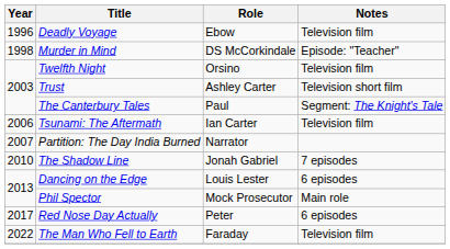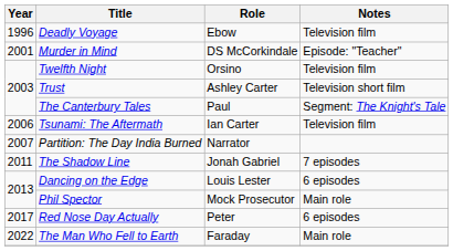Murder in Mind | Year: 1998 -> 2001
The Shadow Line | Year: 2010 -> 2011
The Man Who Fell to Earth | Notes: Television film -> Main role
